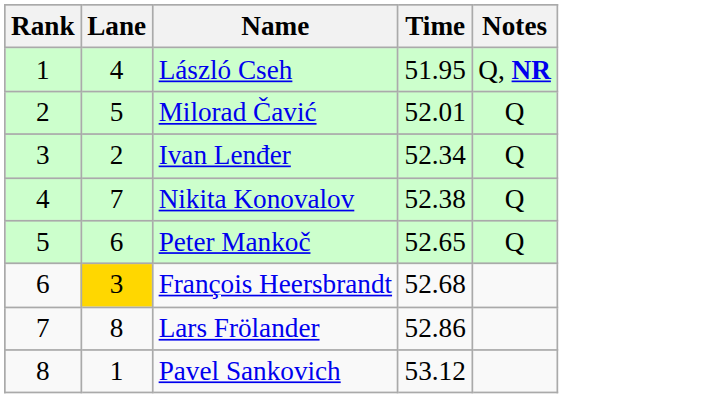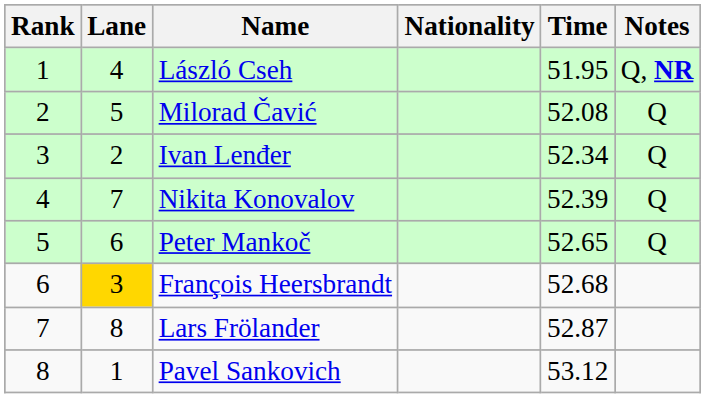+ column: Nationality
Milorad Čavić | Time: 52.01 -> 52.08
Nikita Konovalov | Time: 52.38 -> 52.39
Lars Frölander | Time: 52.86 -> 52.87
